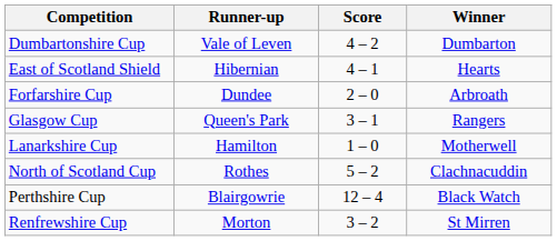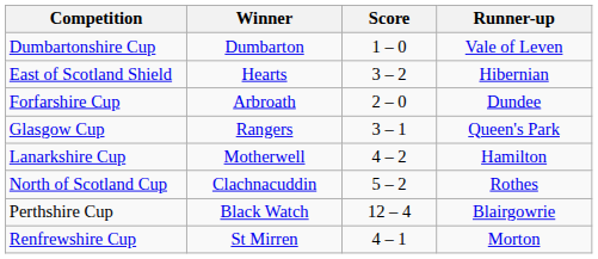columns swapped: Winner <-> Runner-up
Dumbartonshire Cup | Score: 4 – 2 -> 1 – 0
East of Scotland Shield | Score: 4 – 1 -> 3 – 2
Lanarkshire Cup | Score: 1 – 0 -> 4 – 2
Renfrewshire Cup | Score: 3 – 2 -> 4 – 1
